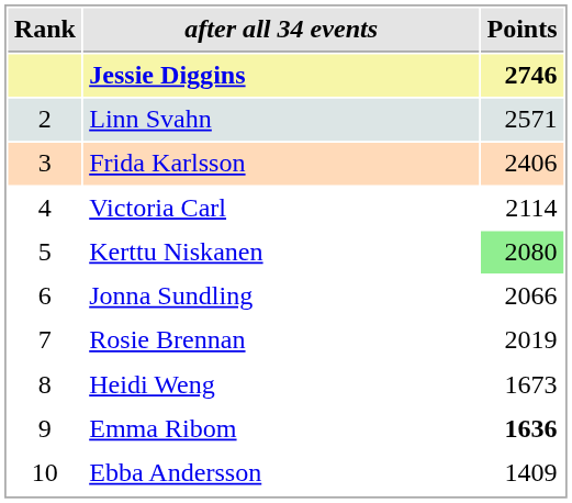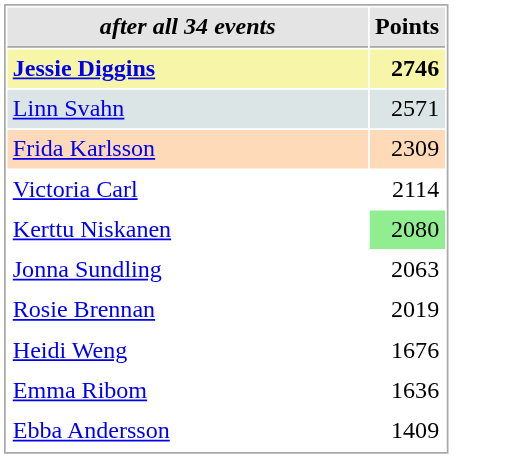- column: Rank | 2 | 3 | 4 | 5 | 6 | 7 | 8 | 9 | 10
Frida Karlsson | Points: 2406 -> 2309
Jonna Sundling | Points: 2066 -> 2063
Heidi Weng | Points: 1673 -> 1676
Emma Ribom | Points: bold -> normal
